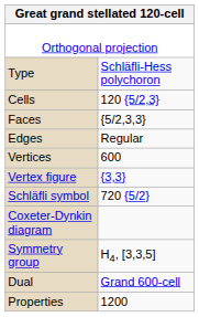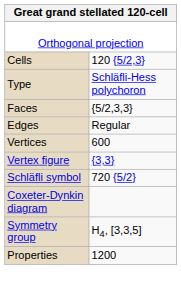rows swapped: Type <-> Cells
- row: Dual | Grand 600-cell
